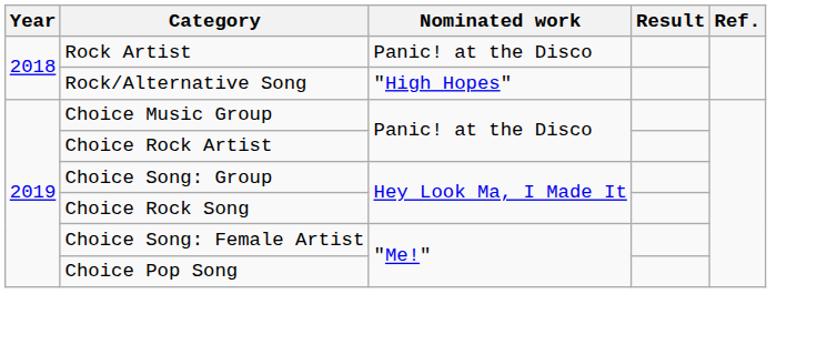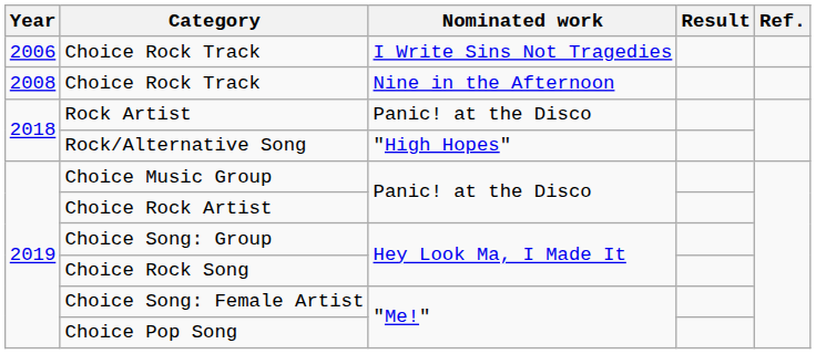+ row: 2006 | Choice Rock Track | I Write Sins Not Tragedies
+ row: 2008 | Choice Rock Track | Nine in the Afternoon
